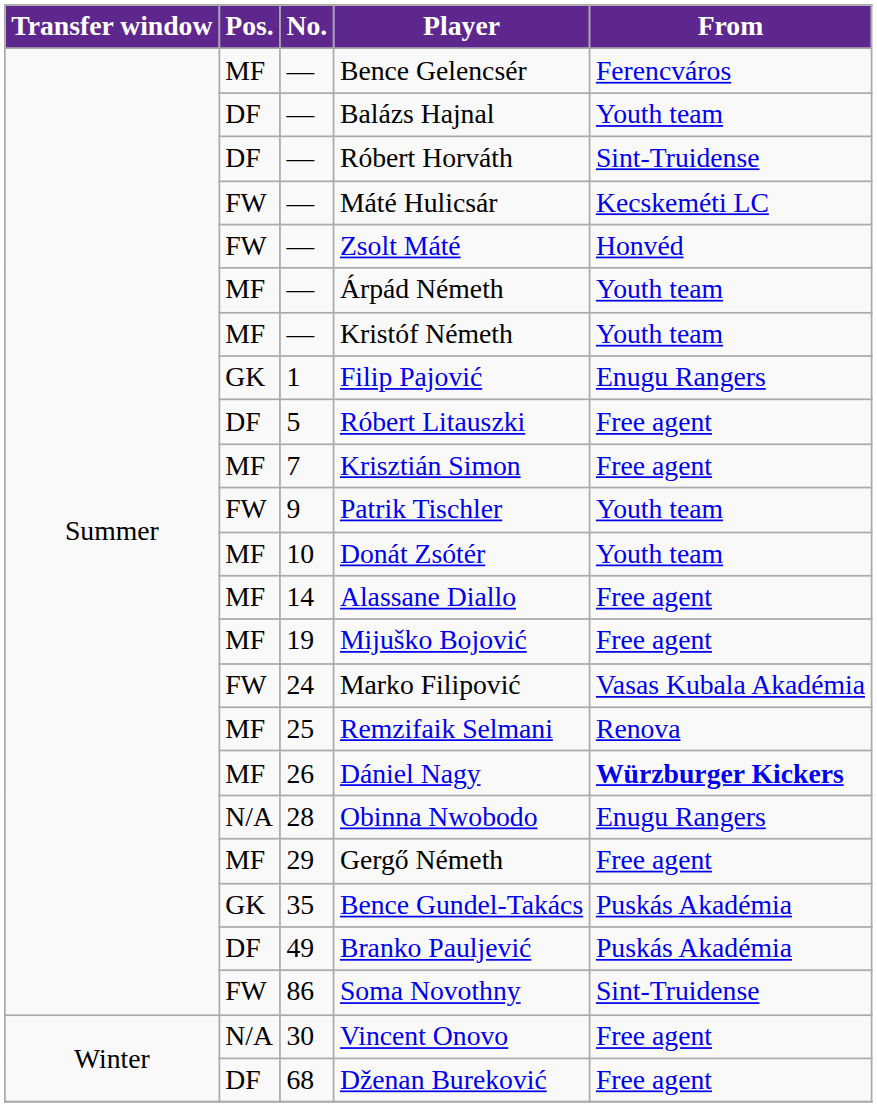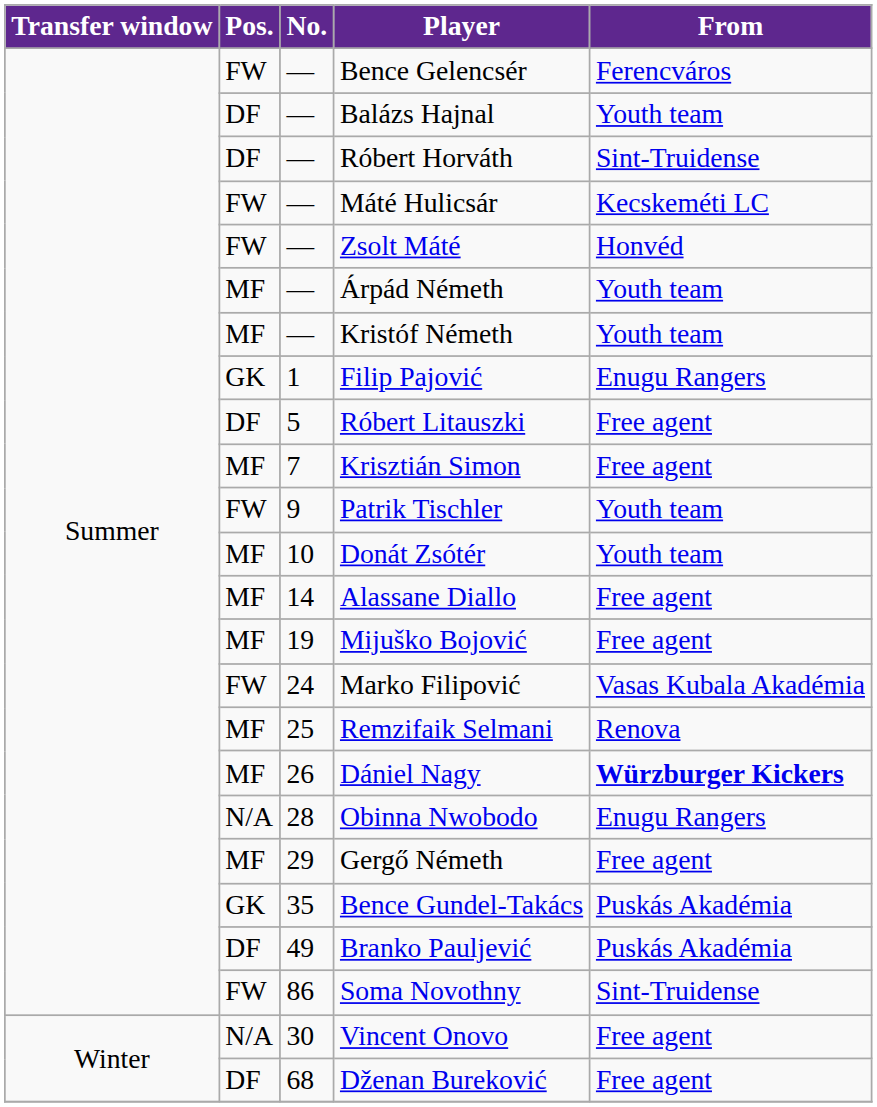Bence Gelencsér | Pos.: MF -> FW
